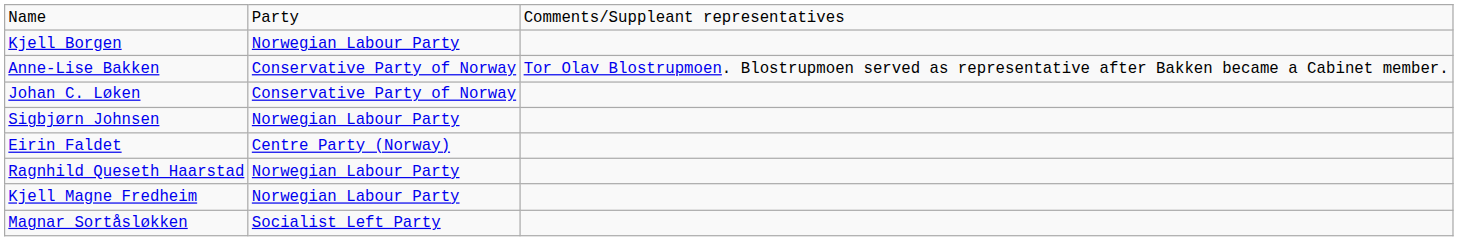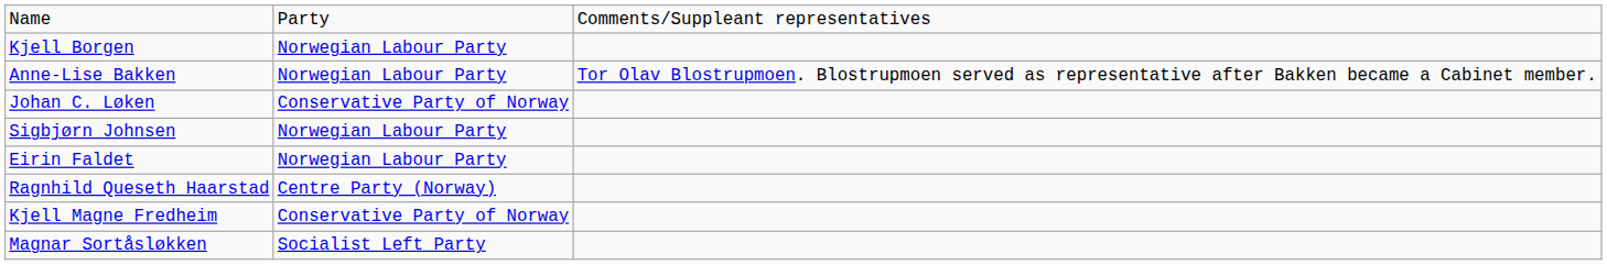Anne-Lise Bakken | column 2: Conservative Party of Norway -> Norwegian Labour Party
Eirin Faldet | column 2: Centre Party (Norway) -> Norwegian Labour Party
Ragnhild Queseth Haarstad | column 2: Norwegian Labour Party -> Centre Party (Norway)
Kjell Magne Fredheim | column 2: Norwegian Labour Party -> Conservative Party of Norway
